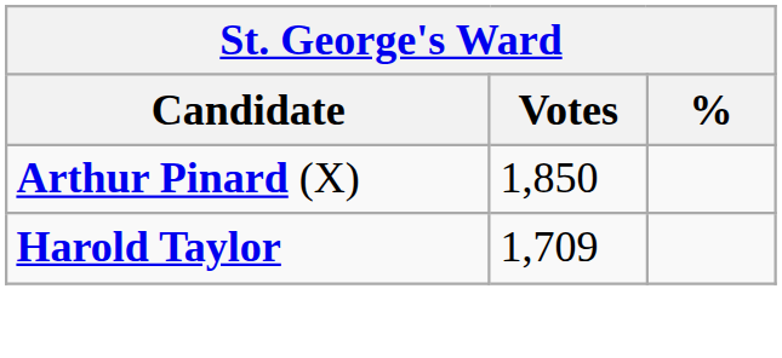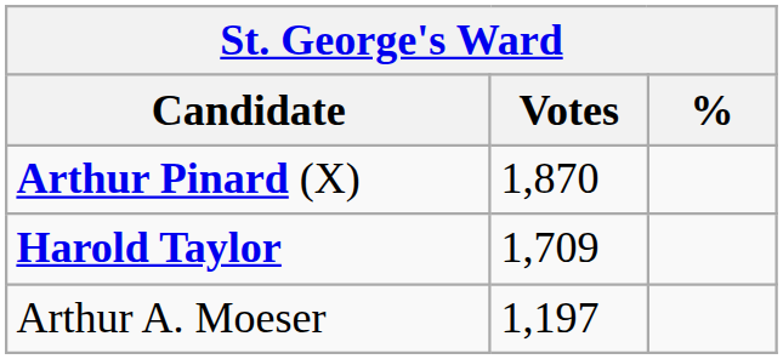Arthur Pinard (X) | Votes: 1,850 -> 1,870
+ row: Arthur A. Moeser | 1,197
